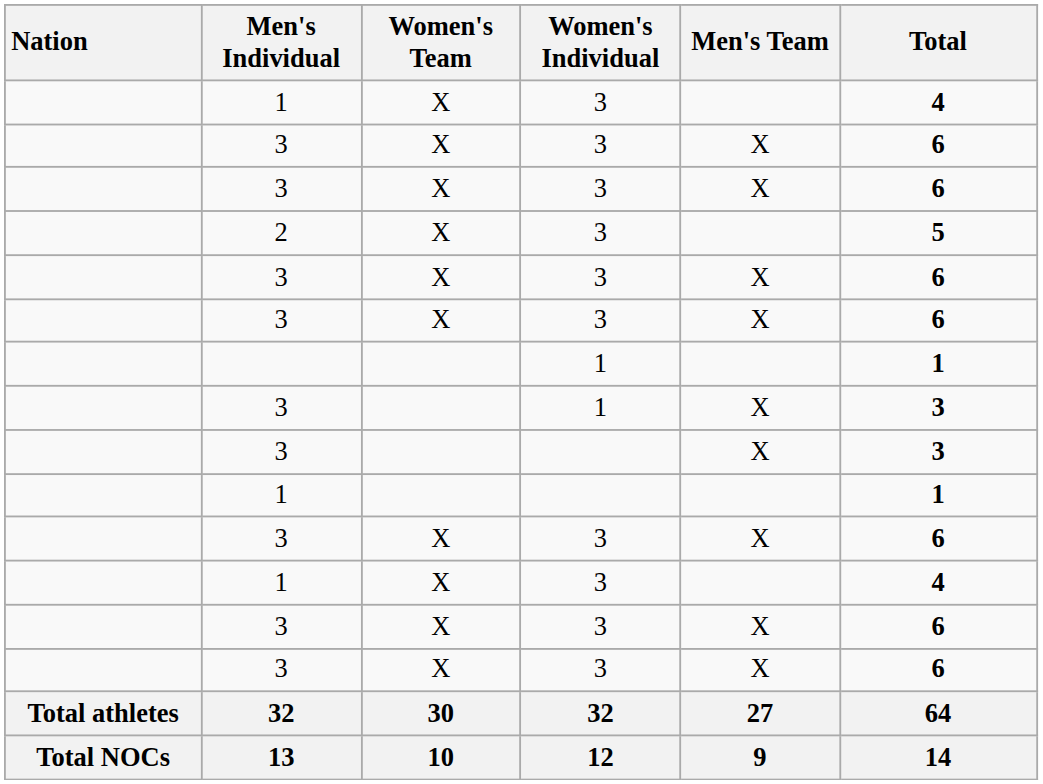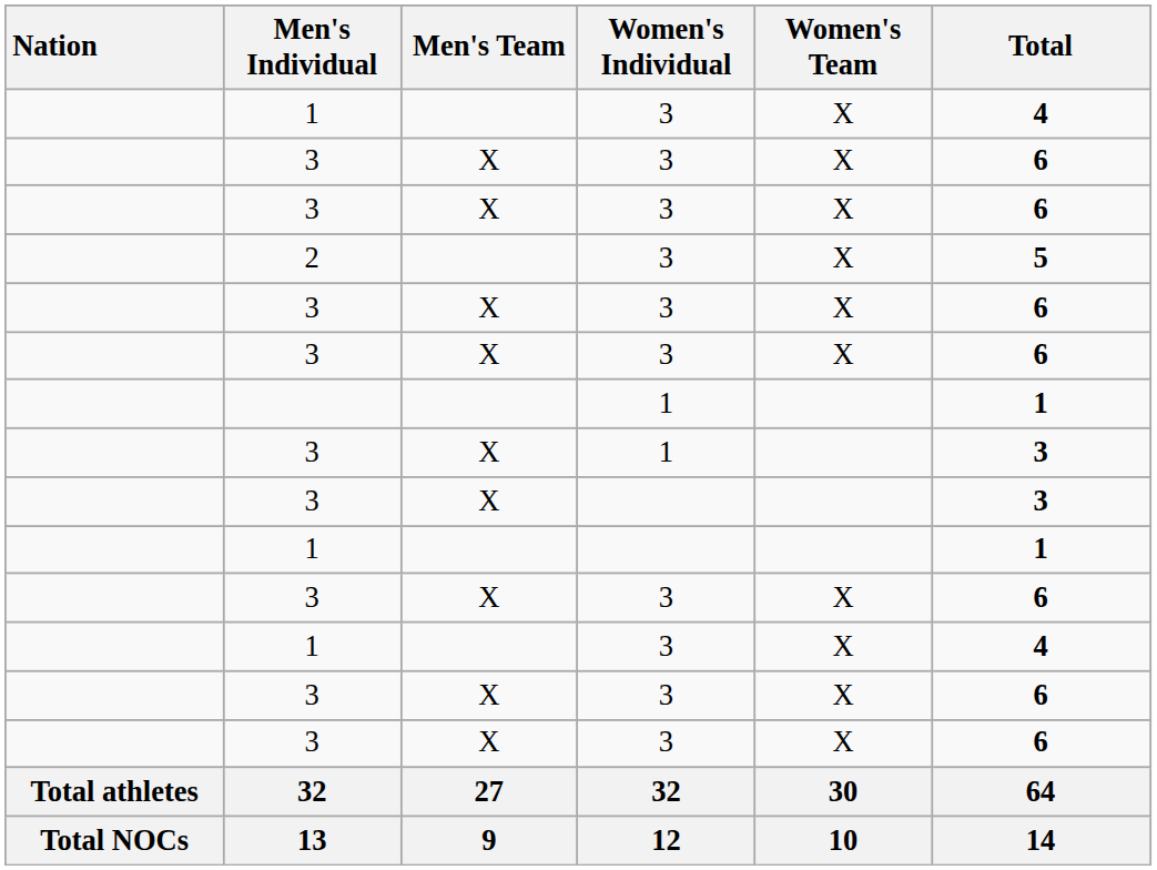columns swapped: Men's Team <-> Women's Team
